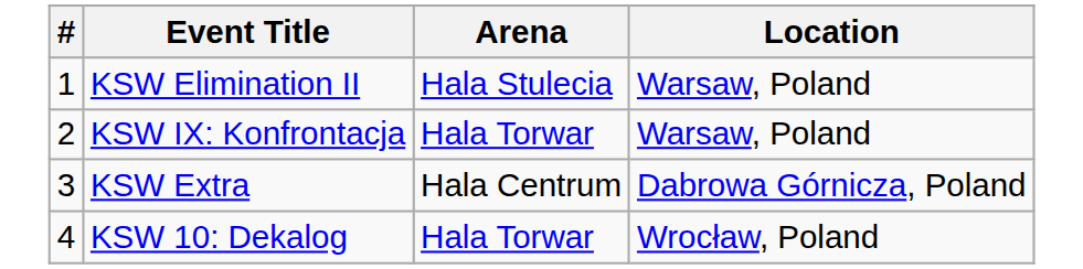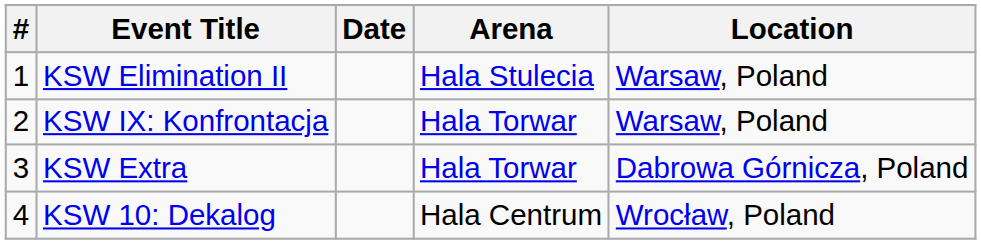+ column: Date
KSW Extra | Arena: Hala Centrum -> Hala Torwar
KSW 10: Dekalog | Arena: Hala Torwar -> Hala Centrum
